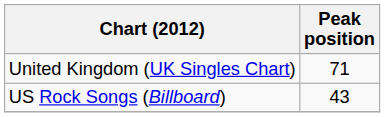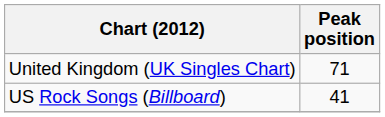US Rock Songs (Billboard) | Peak position: 43 -> 41
